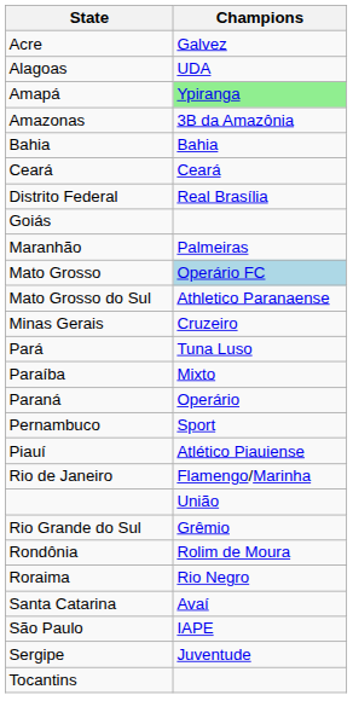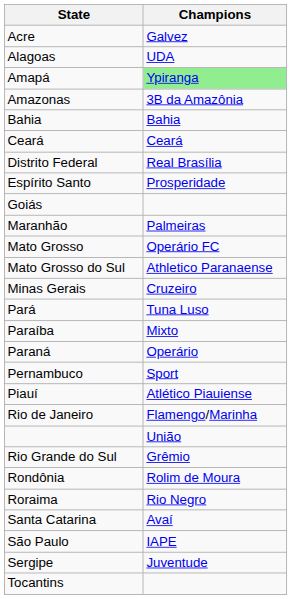+ row: Espírito Santo | Prosperidade
Mato Grosso | Champions: lightblue background -> no background
